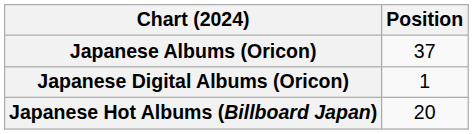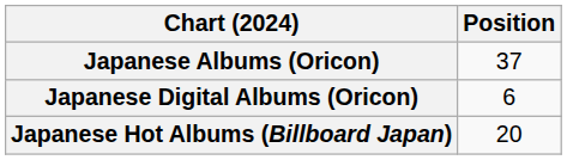Japanese Digital Albums (Oricon) | Position: 1 -> 6
